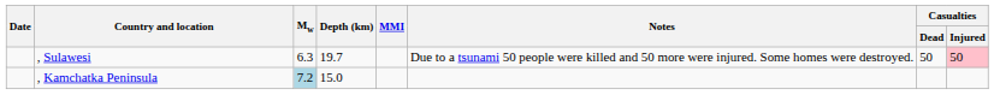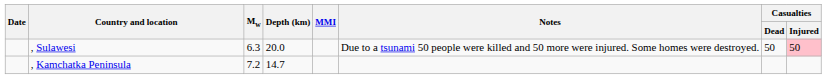, Sulawesi | Depth (km): 19.7 -> 20.0
, Kamchatka Peninsula | Mw: lightblue background -> no background
, Kamchatka Peninsula | Depth (km): 15.0 -> 14.7
